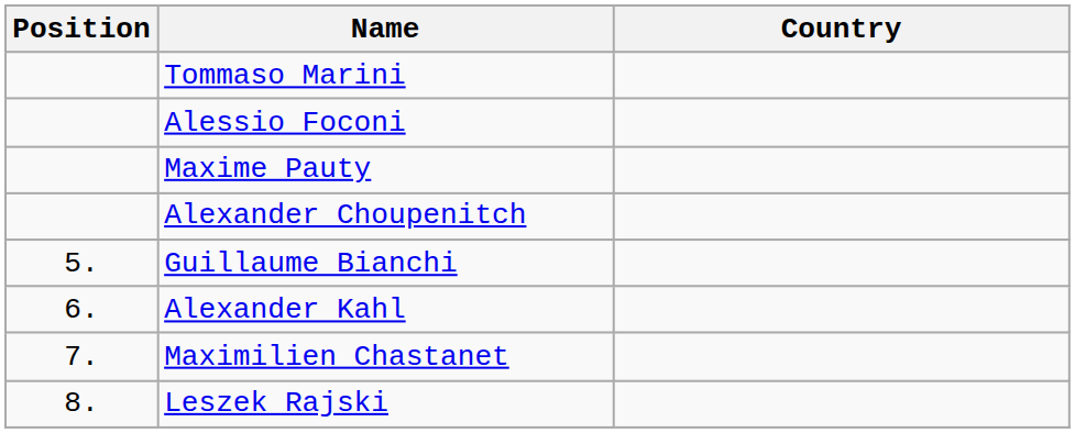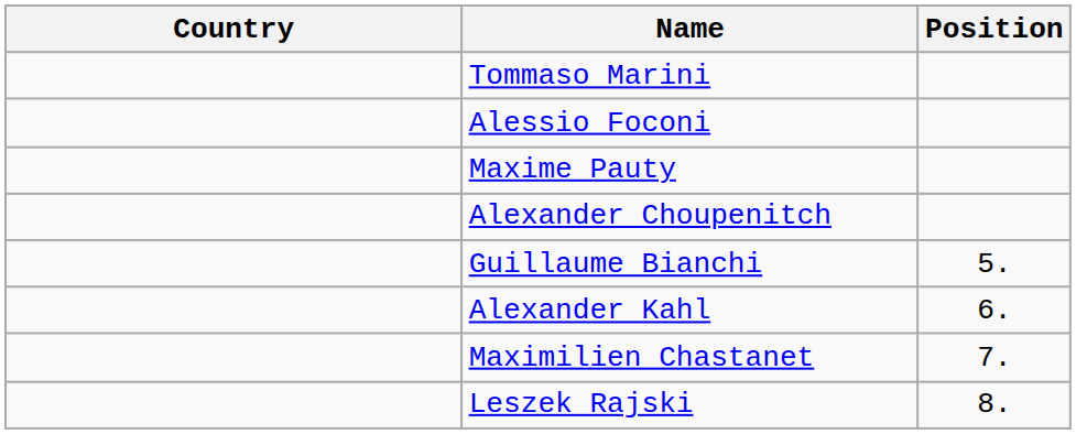columns swapped: Position <-> Country
